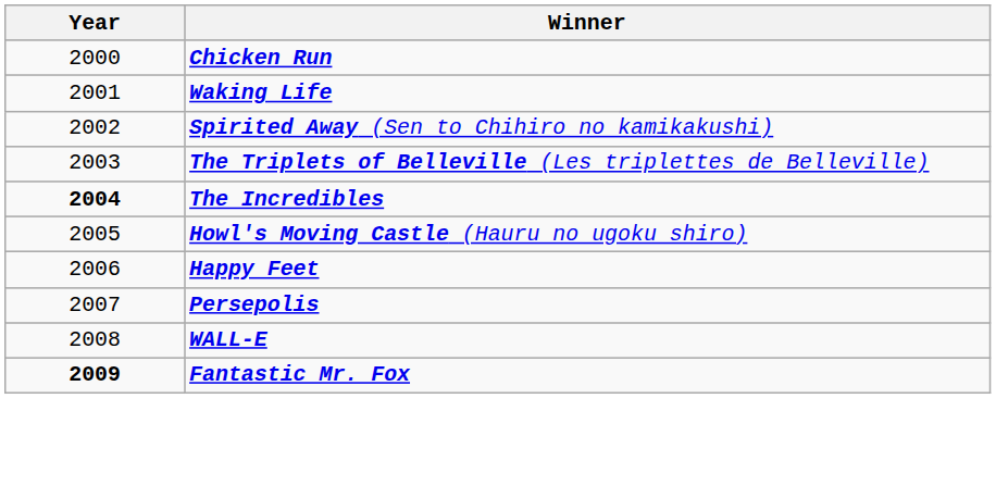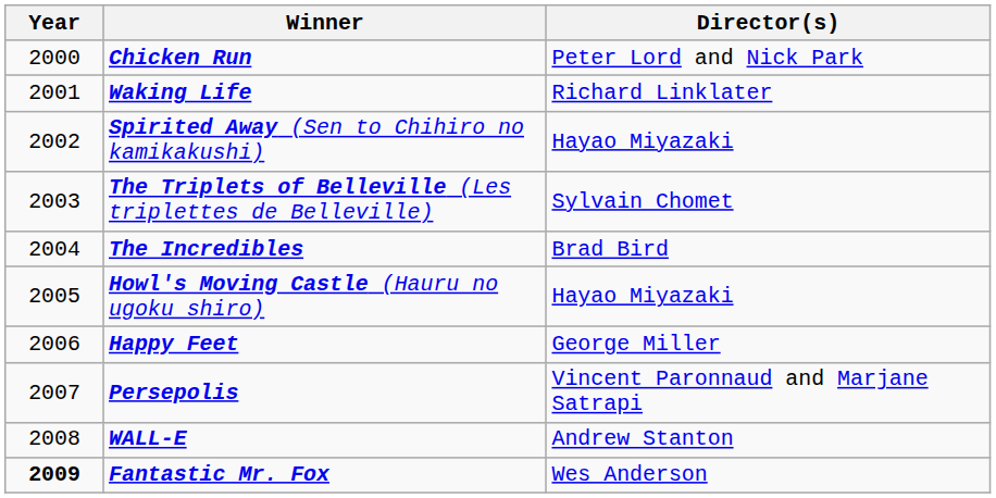+ column: Director(s) | Peter Lord and Nick Park | Richard Linklater | Hayao Miyazaki | Sylvain Chomet | Brad Bird | Hayao Miyazaki | George Miller | Vincent Paronnaud and Marjane Satrapi | Andrew Stanton | Wes Anderson
The Incredibles | Year: bold -> normal
